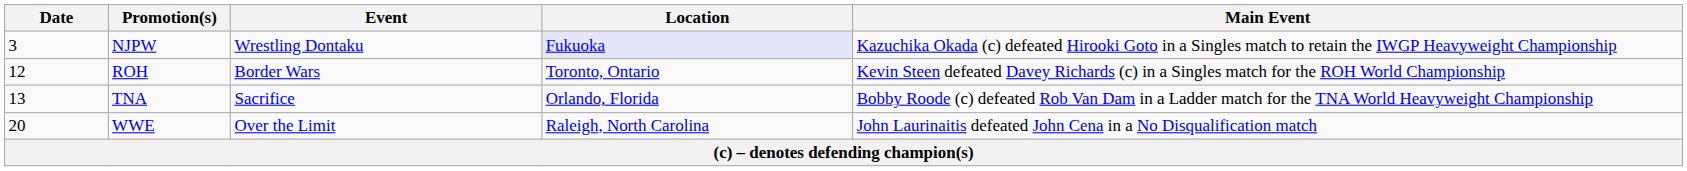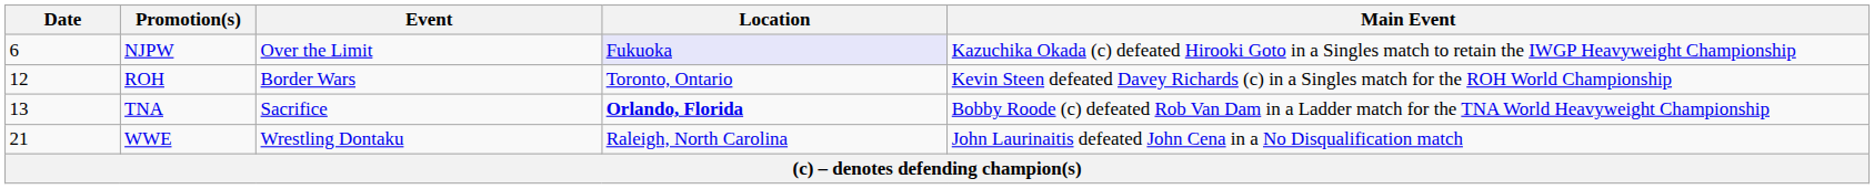NJPW | Date: 3 -> 6
NJPW | Event: Wrestling Dontaku -> Over the Limit
TNA | Location: normal -> bold
WWE | Date: 20 -> 21
WWE | Event: Over the Limit -> Wrestling Dontaku
